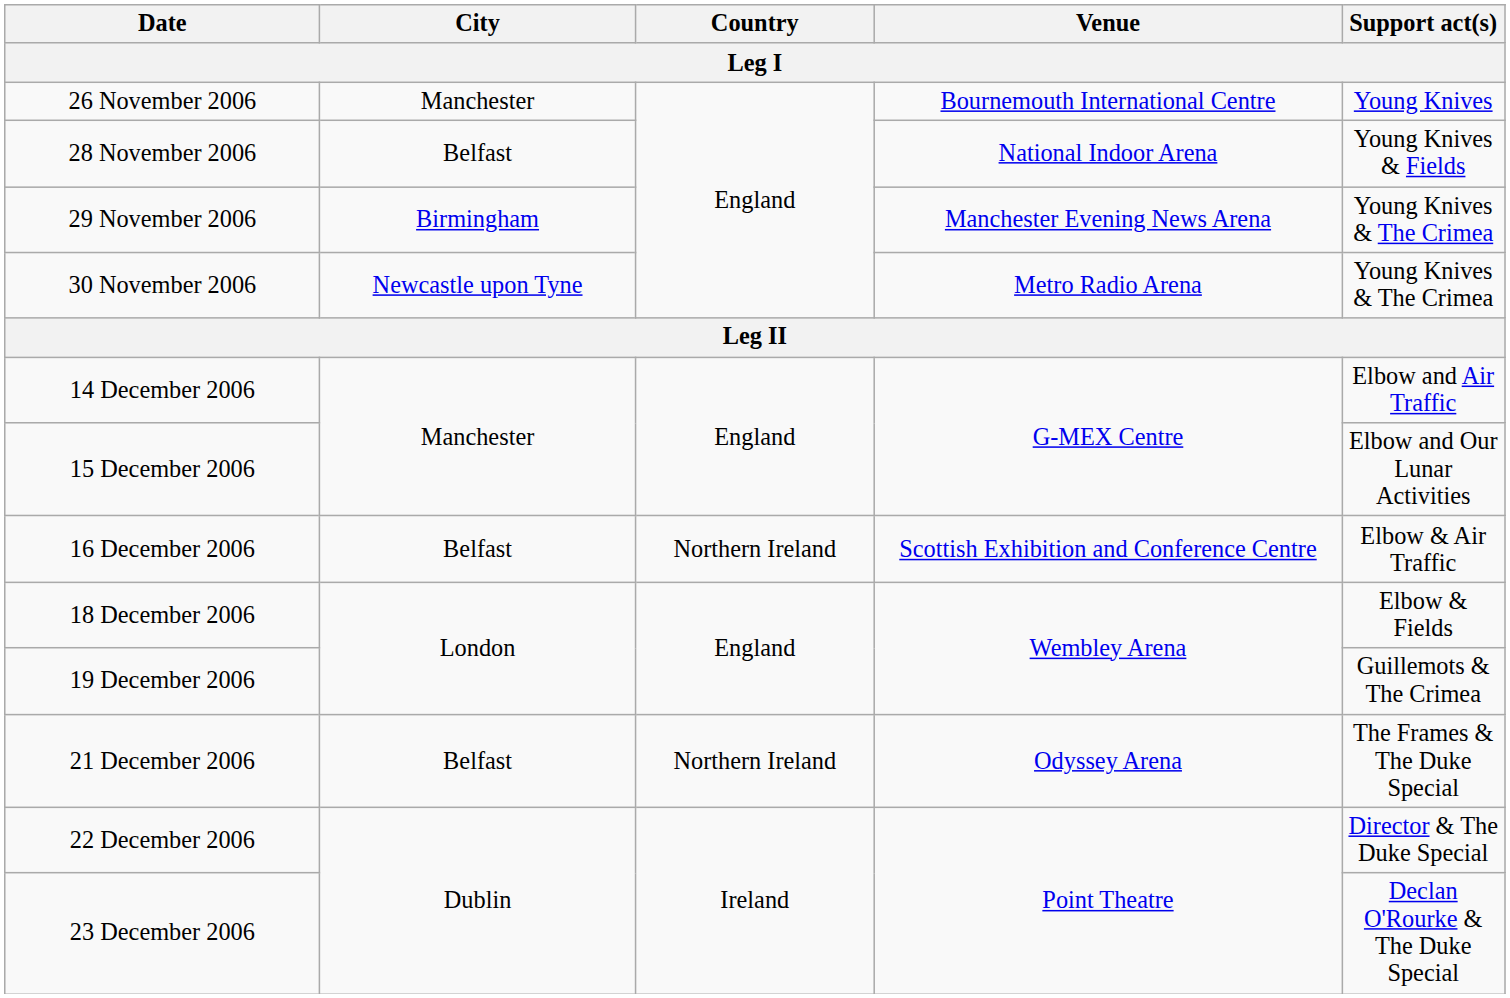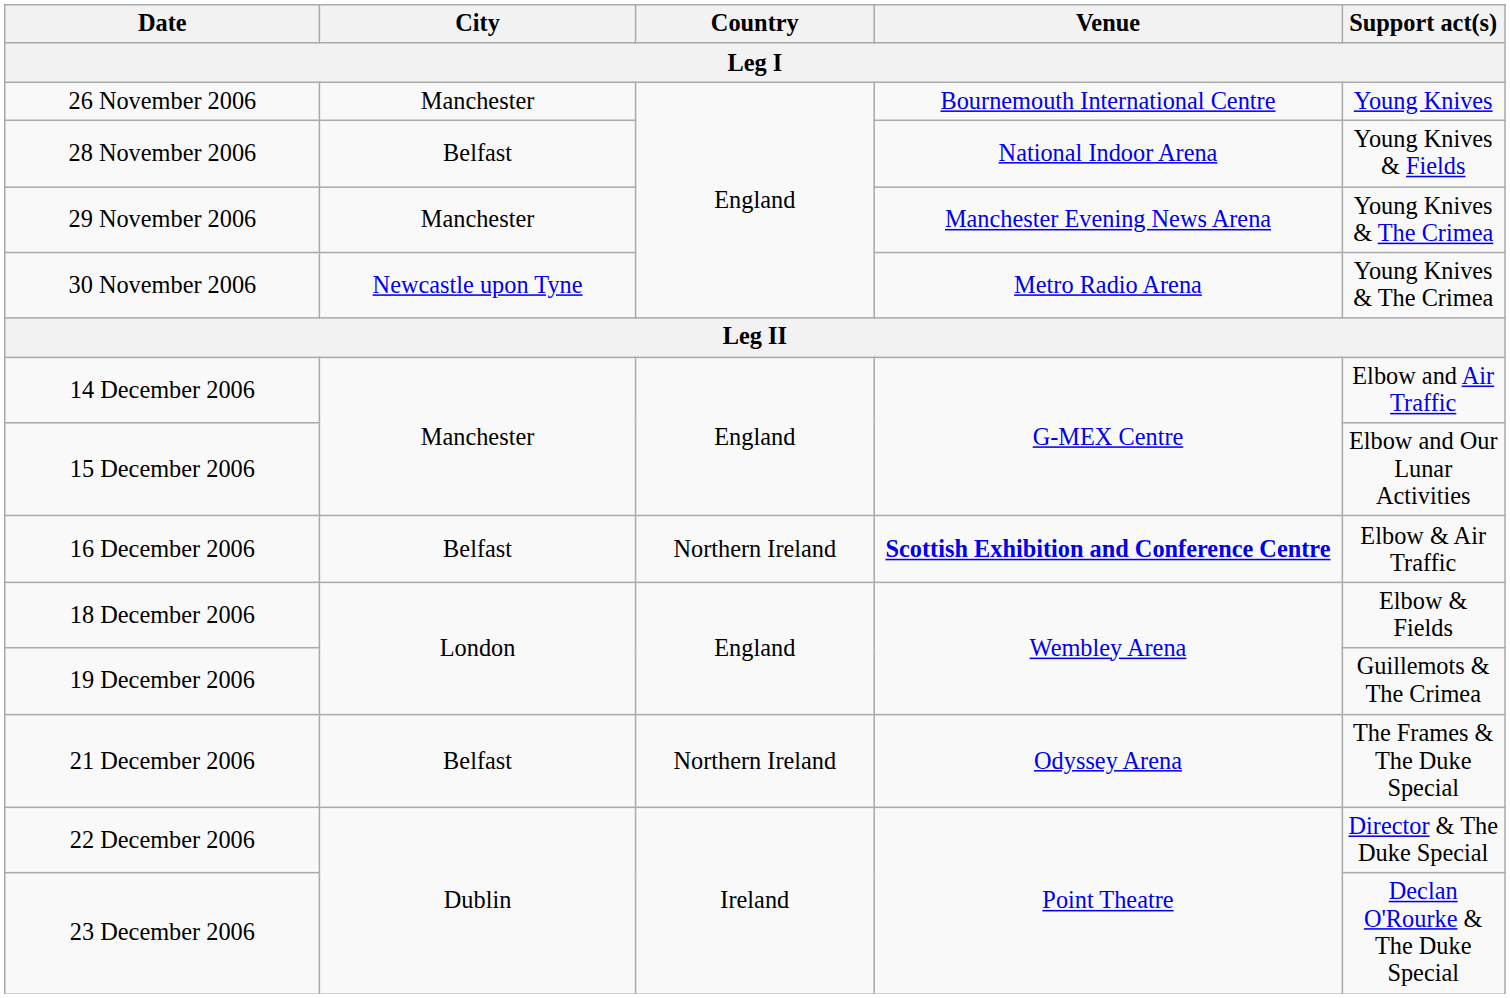29 November 2006 | City: Birmingham -> Manchester
16 December 2006 | Venue: normal -> bold
